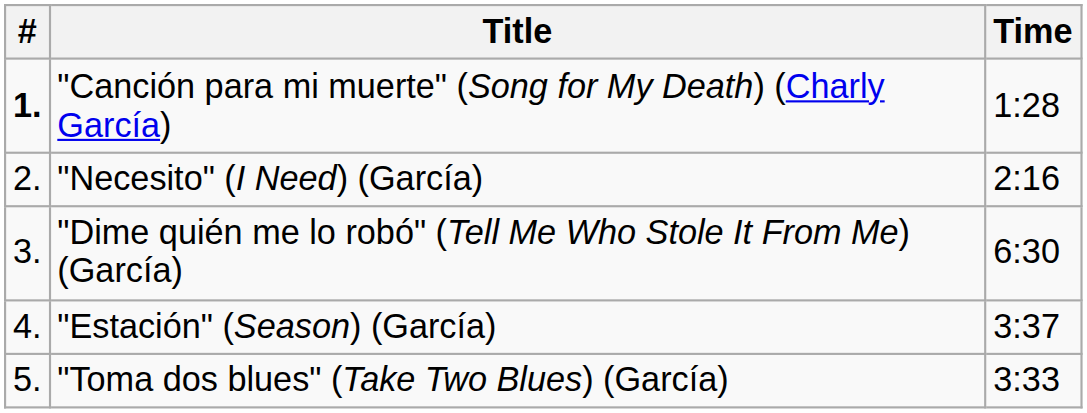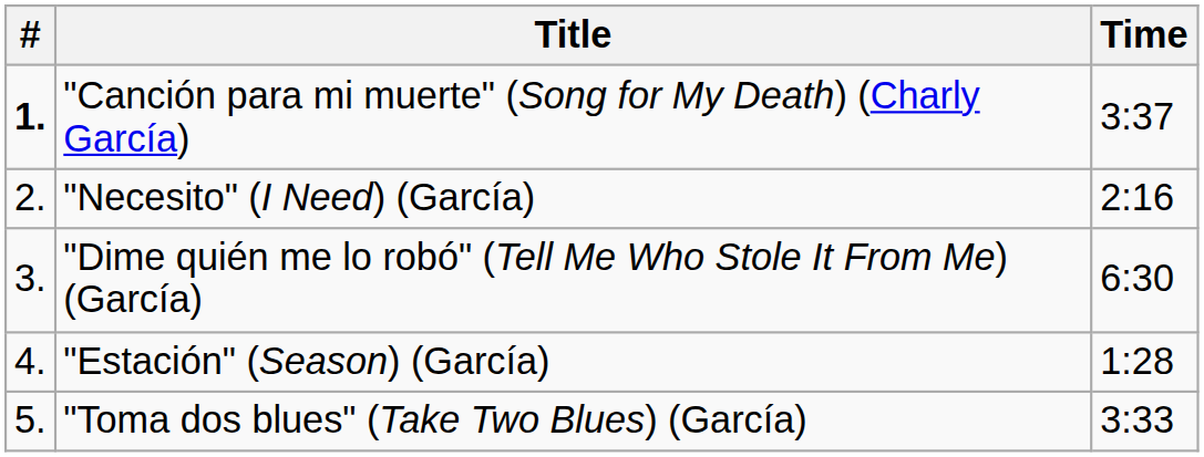"Canción para mi muerte" (Song for My Death) (Charly García) | Time: 1:28 -> 3:37
"Estación" (Season) (García) | Time: 3:37 -> 1:28
